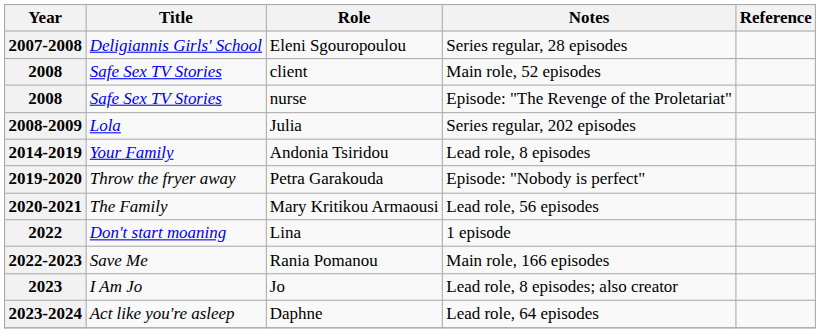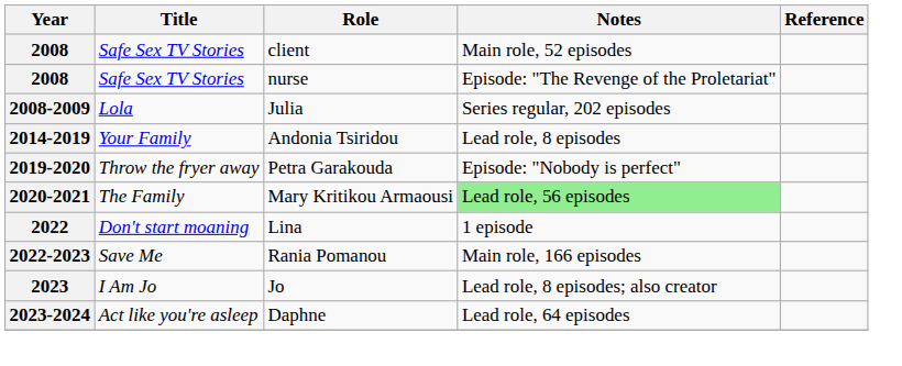- row: 2007-2008 | Deligiannis Girls' School | Eleni Sgouropoulou | Series regular, 28 episodes
2020-2021 | Notes: no background -> lightgreen background
